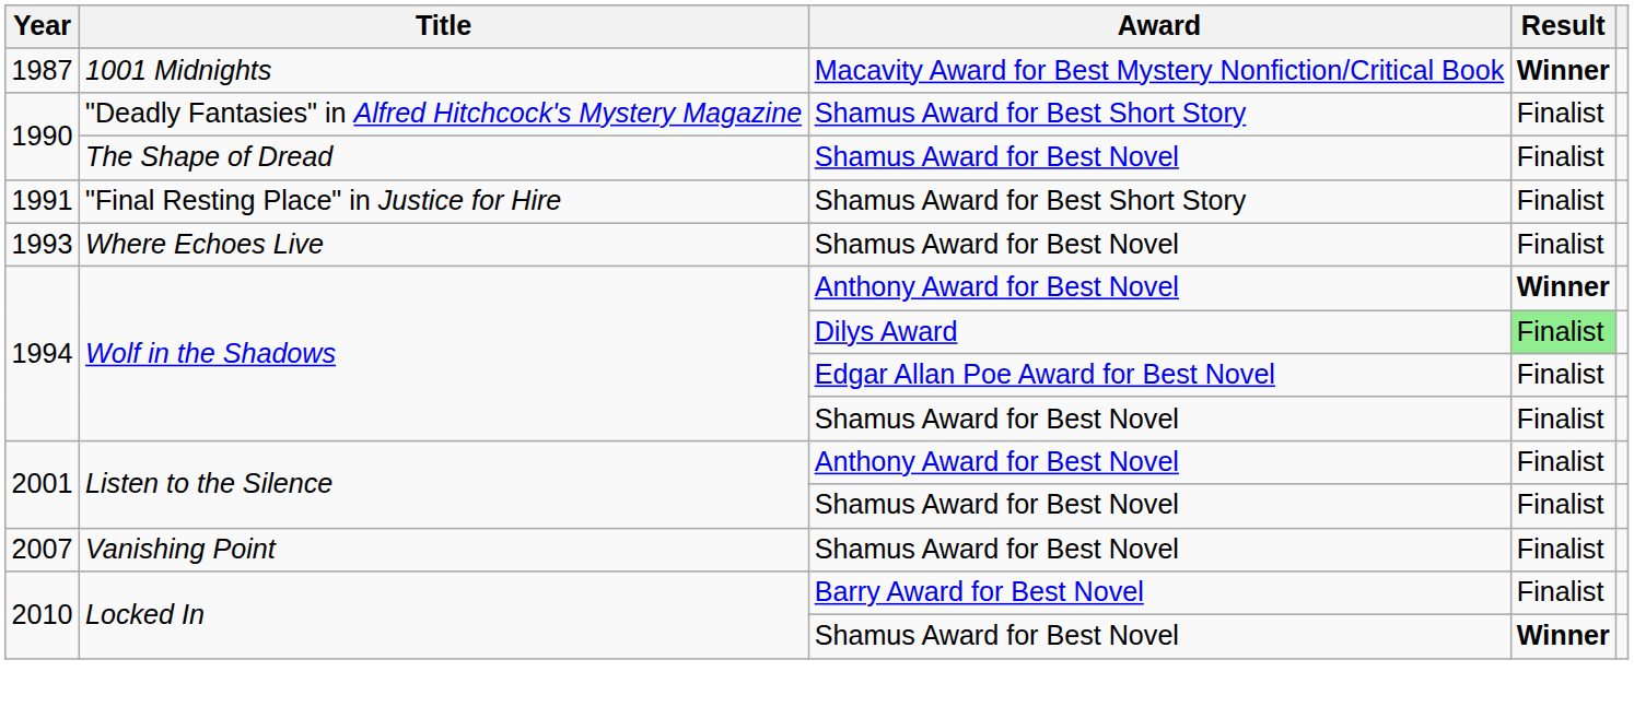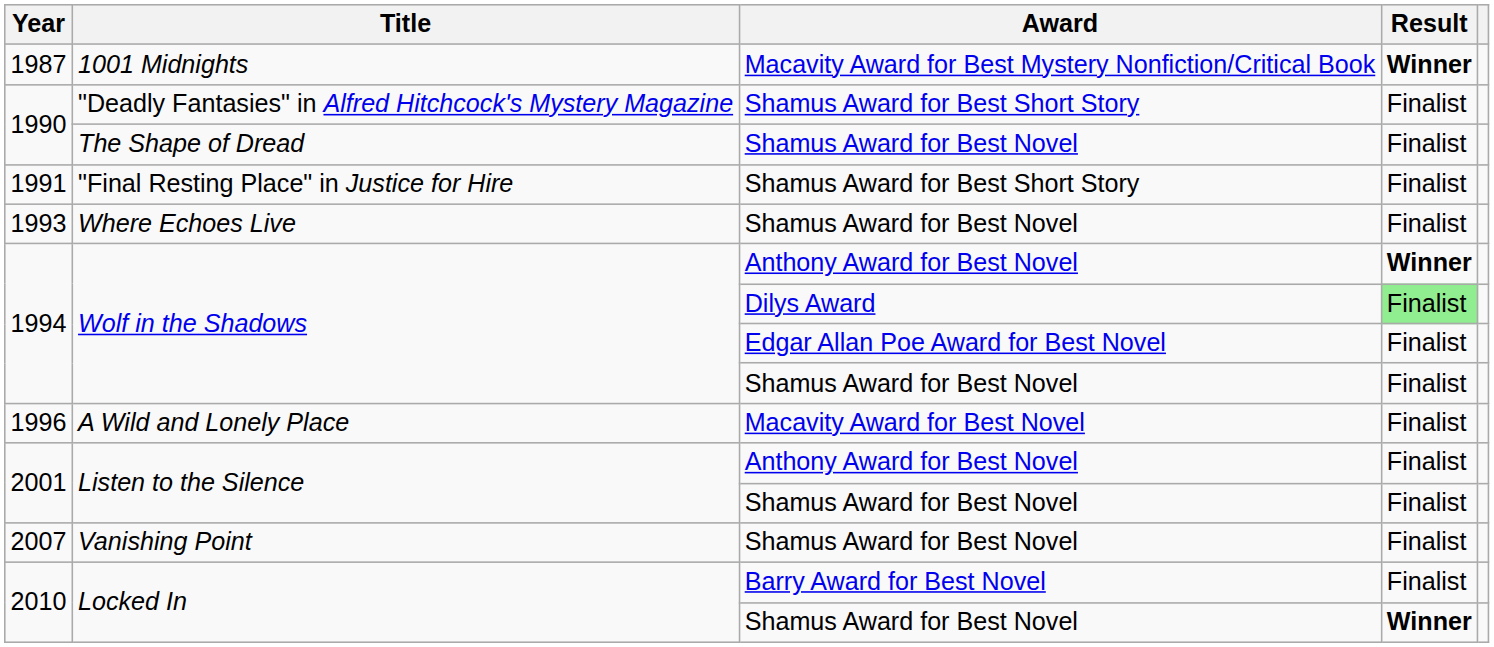+ row: 1996 | A Wild and Lonely Place | Macavity Award for Best Novel | Finalist
